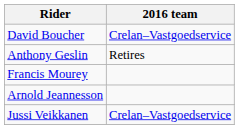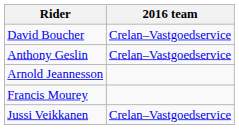Anthony Geslin | 2016 team: Retires -> Crelan–Vastgoedservice
rows swapped: Arnold Jeannesson <-> Francis Mourey
